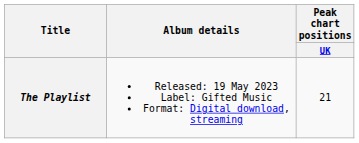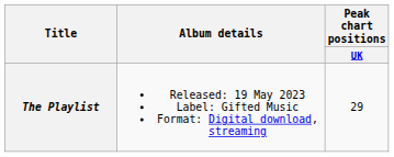The Playlist | Peak chart positions / UK: 21 -> 29
